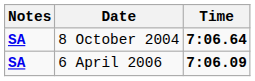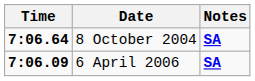columns swapped: Time <-> Notes
